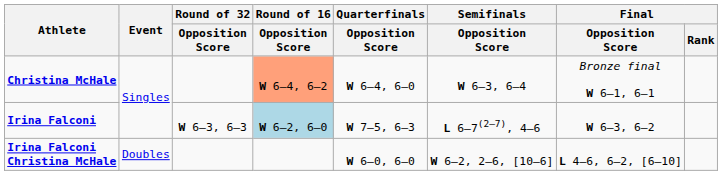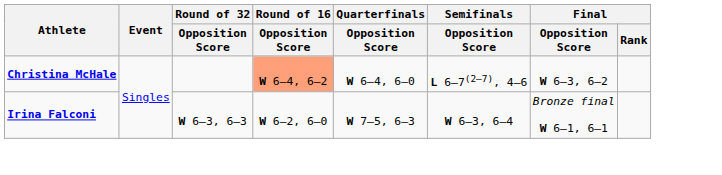Christina McHale | Semifinals / Opposition Score: W 6–3, 6–4 -> L 6–7(2–7), 4–6
Christina McHale | Final / Opposition Score: Bronze final W 6–1, 6–1 -> W 6–3, 6–2
Irina Falconi | Round of 16 / Opposition Score: lightblue background -> no background
Irina Falconi | Semifinals / Opposition Score: L 6–7(2–7), 4–6 -> W 6–3, 6–4
Irina Falconi | Final / Opposition Score: W 6–3, 6–2 -> Bronze final W 6–1, 6–1
- row: Irina Falconi Christina McHale | Doubles | W 6–0, 6–0 | W 6–2, 2–6, [10–6] | L 4–6, 6–2, [6–10]
